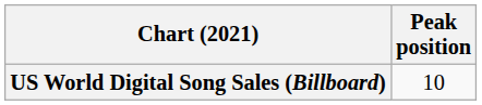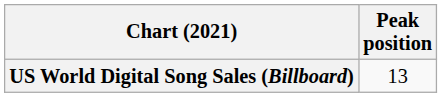US World Digital Song Sales (Billboard) | Peak position: 10 -> 13
